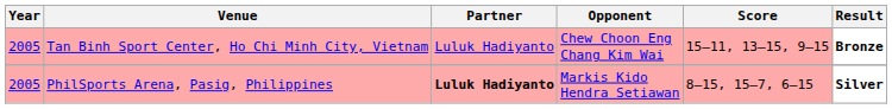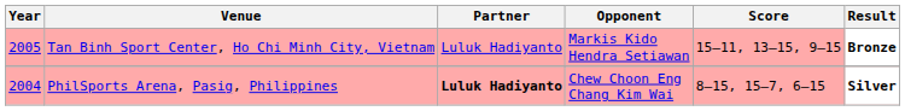Tan Binh Sport Center, Ho Chi Minh City, Vietnam | Opponent: Chew Choon Eng Chang Kim Wai -> Markis Kido Hendra Setiawan
PhilSports Arena, Pasig, Philippines | Year: 2005 -> 2004
PhilSports Arena, Pasig, Philippines | Opponent: Markis Kido Hendra Setiawan -> Chew Choon Eng Chang Kim Wai
